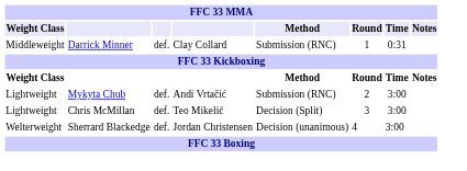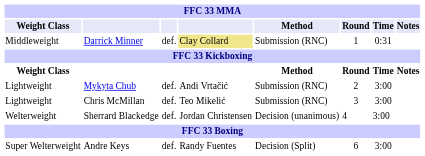Darrick Minner | column 4: no background -> khaki background
Chris McMillan | Method: Decision (Split) -> Submission (RNC)
+ row: Super Welterweight | Andre Keys | def. | Randy Fuentes | Decision (Split) | 6 | 3:00
